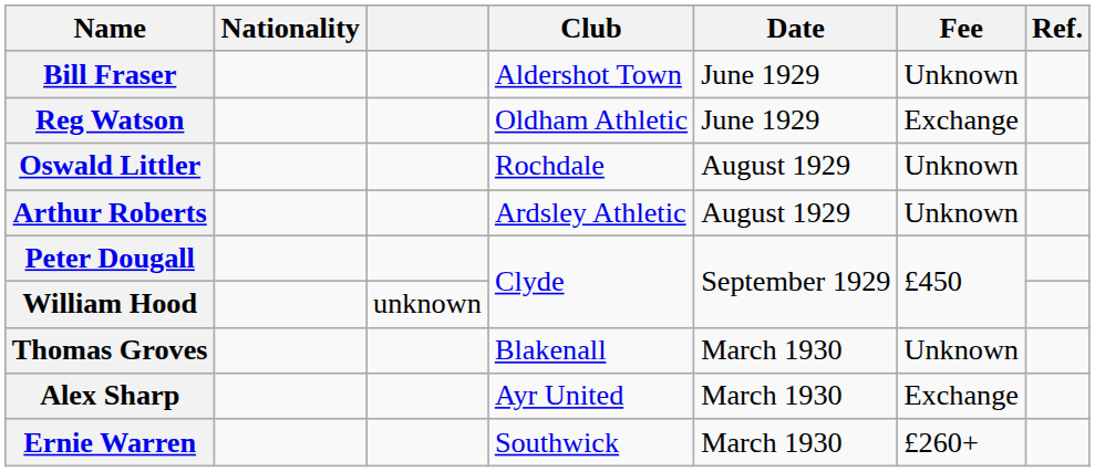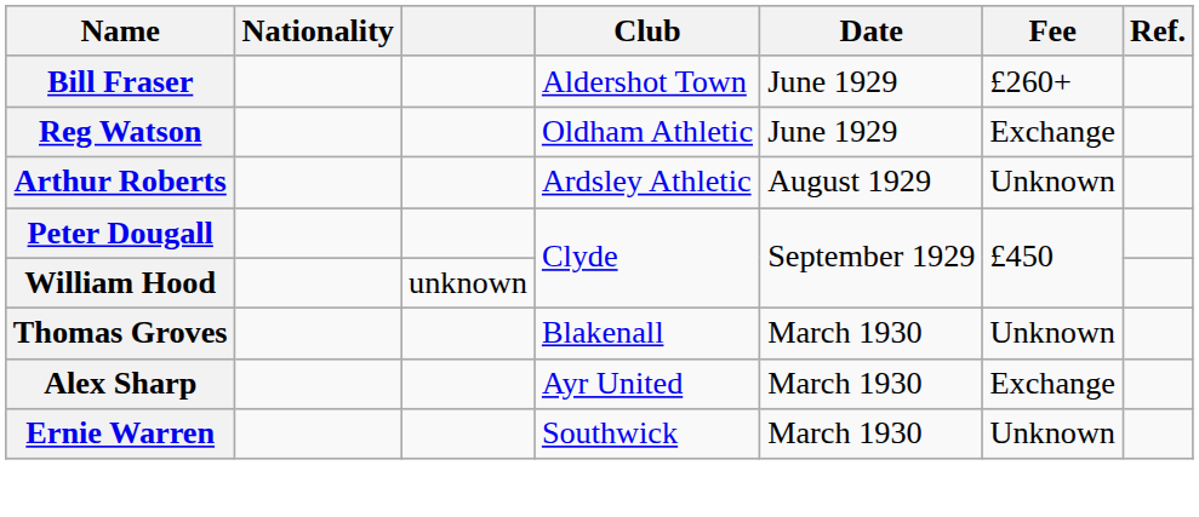Bill Fraser | Fee: Unknown -> £260+
- row: Oswald Littler | Rochdale | August 1929 | Unknown
Ernie Warren | Fee: £260+ -> Unknown
